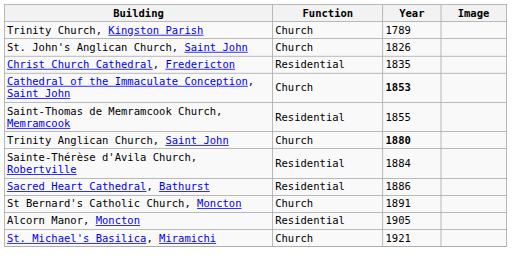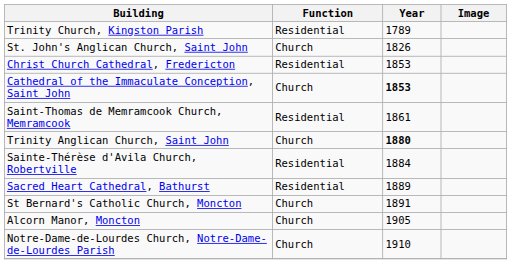Trinity Church, Kingston Parish | Function: Church -> Residential
Christ Church Cathedral, Fredericton | Year: 1835 -> 1853
Saint-Thomas de Memramcook Church, Memramcook | Year: 1855 -> 1861
Sacred Heart Cathedral, Bathurst | Year: 1886 -> 1889
Alcorn Manor, Moncton | Function: Residential -> Church
+ row: Notre-Dame-de-Lourdes Church, Notre-Dame-de-Lourdes Parish | Church | 1910
- row: St. Michael's Basilica, Miramichi | Church | 1921
